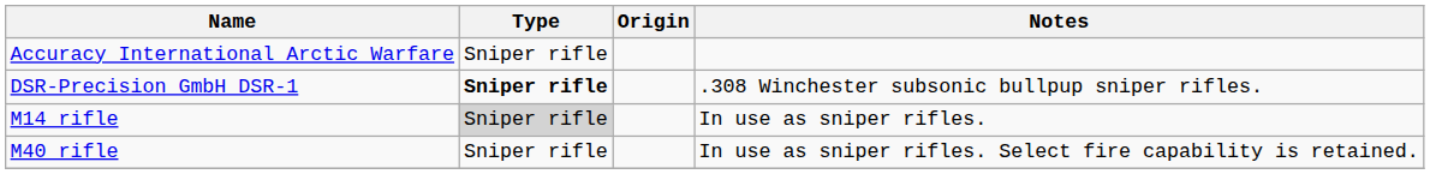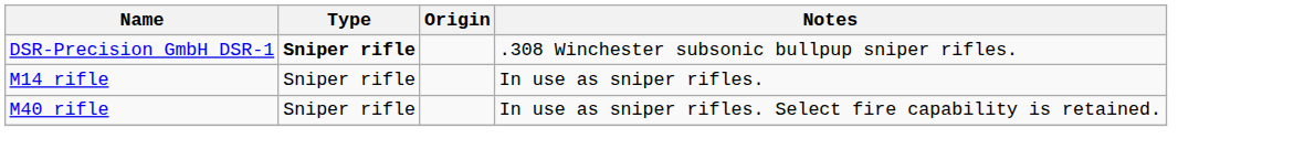- row: Accuracy International Arctic Warfare | Sniper rifle
M14 rifle | Type: lightgrey background -> no background
